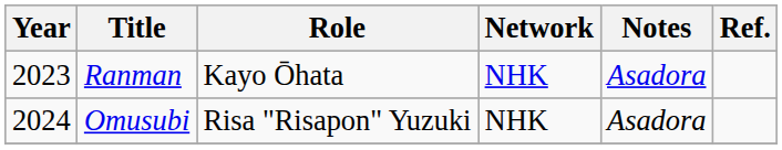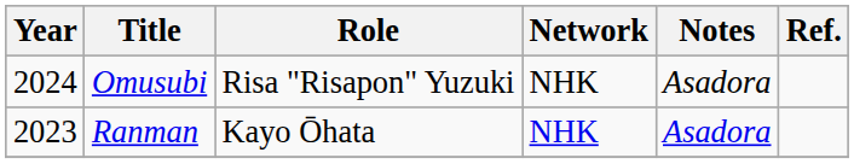rows swapped: Ranman <-> Omusubi
